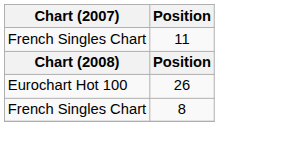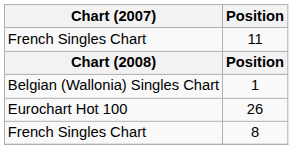+ row: Belgian (Wallonia) Singles Chart | 1
